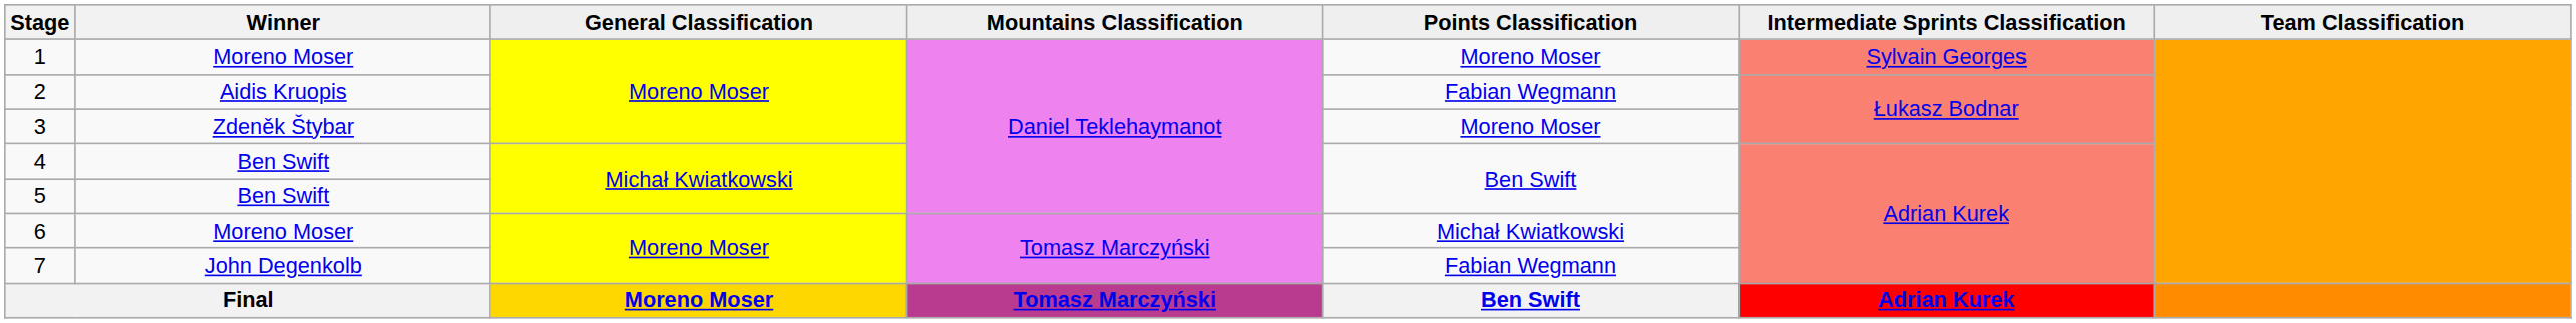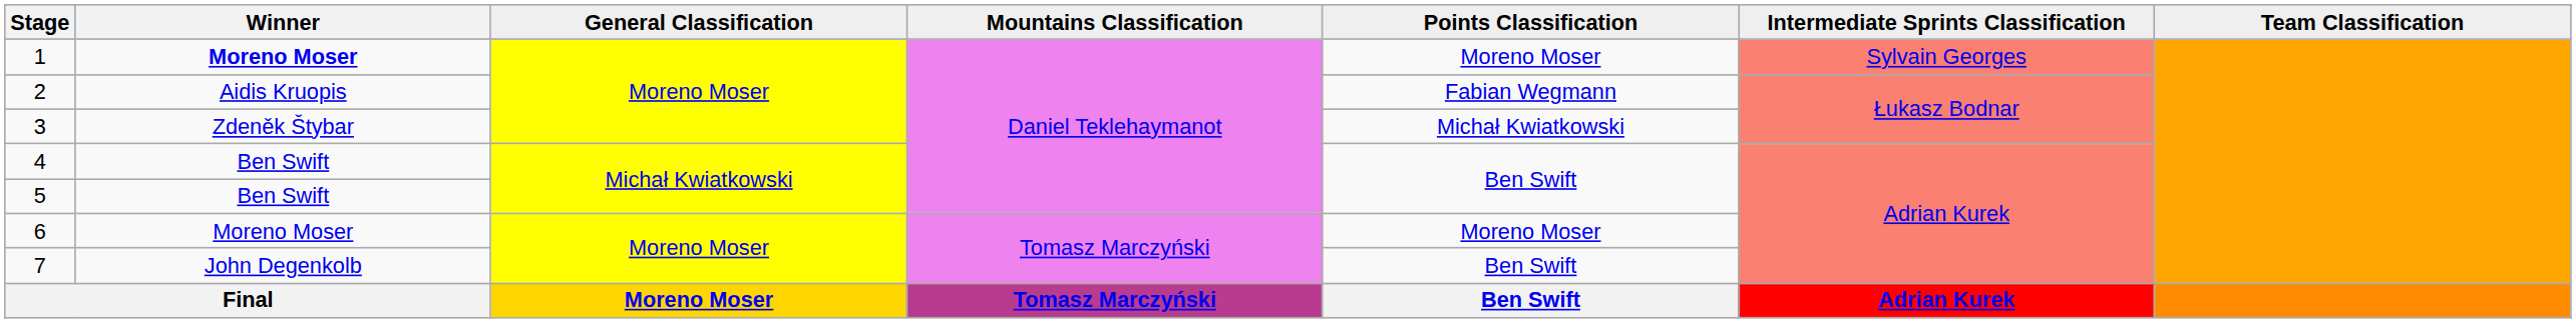1 | Winner: normal -> bold
3 | Points Classification: Moreno Moser -> Michał Kwiatkowski
6 | Points Classification: Michał Kwiatkowski -> Moreno Moser
7 | Points Classification: Fabian Wegmann -> Ben Swift
